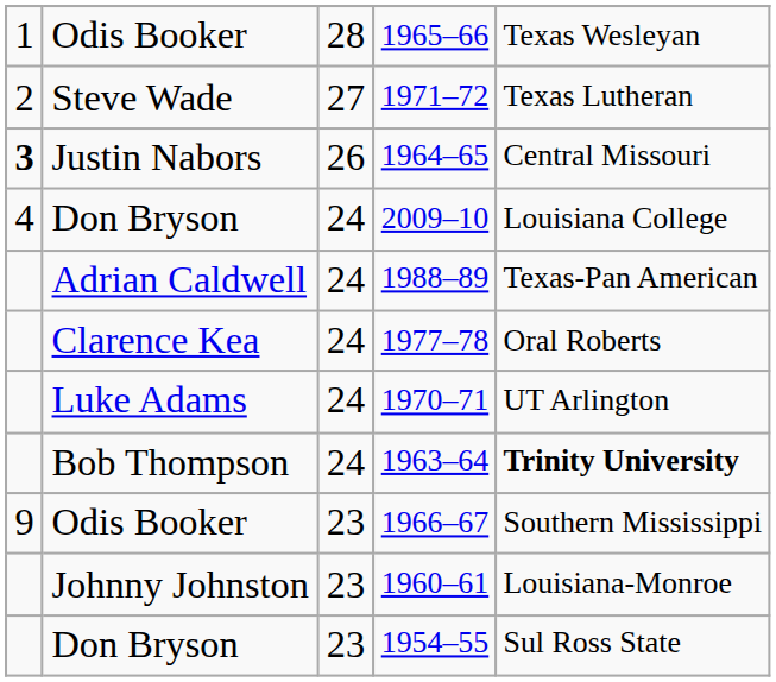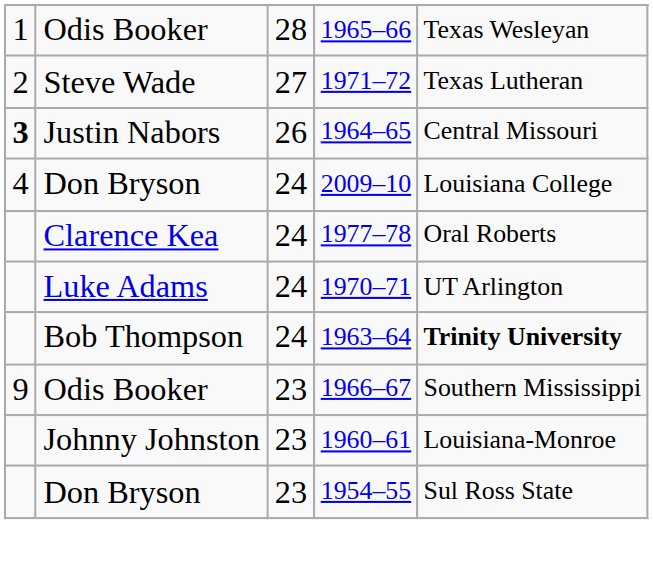- row: Adrian Caldwell | 24 | 1988–89 | Texas-Pan American
